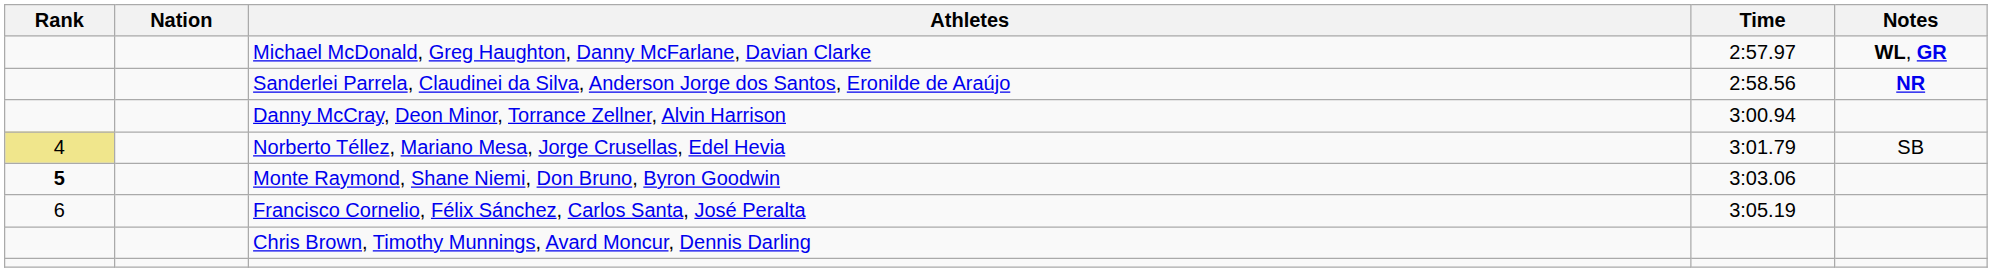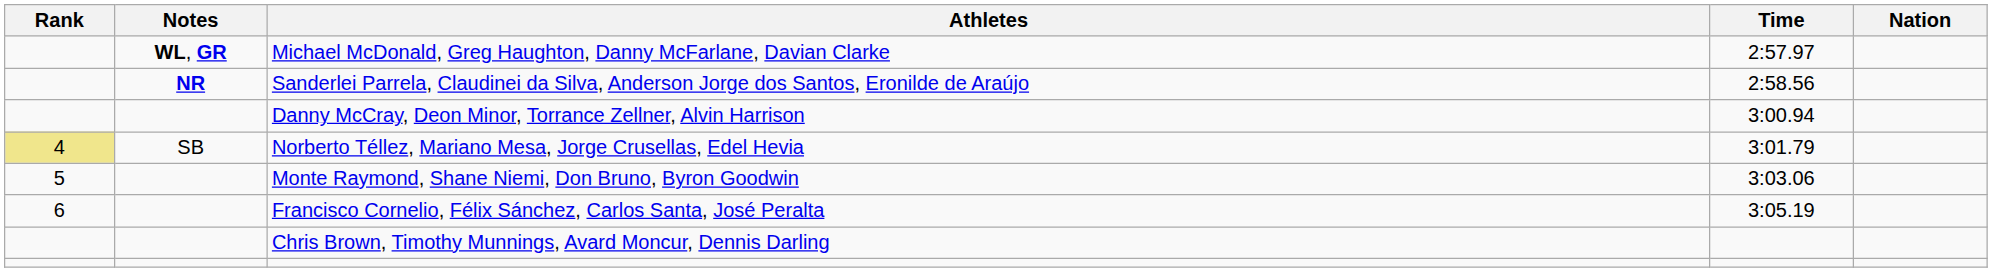columns swapped: Nation <-> Notes
Monte Raymond, Shane Niemi, Don Bruno, Byron Goodwin | Rank: bold -> normal
